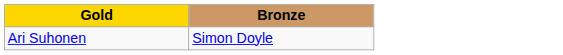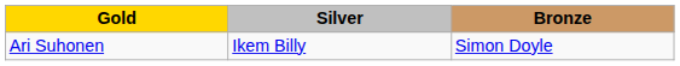+ column: Silver | Ikem Billy
